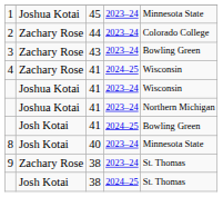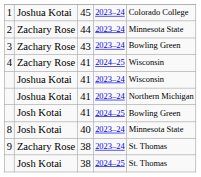1 | column 5: Minnesota State -> Colorado College
2 | column 5: Colorado College -> Minnesota State
